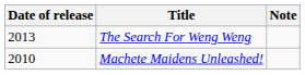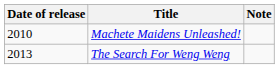rows swapped: Machete Maidens Unleashed! <-> The Search For Weng Weng
